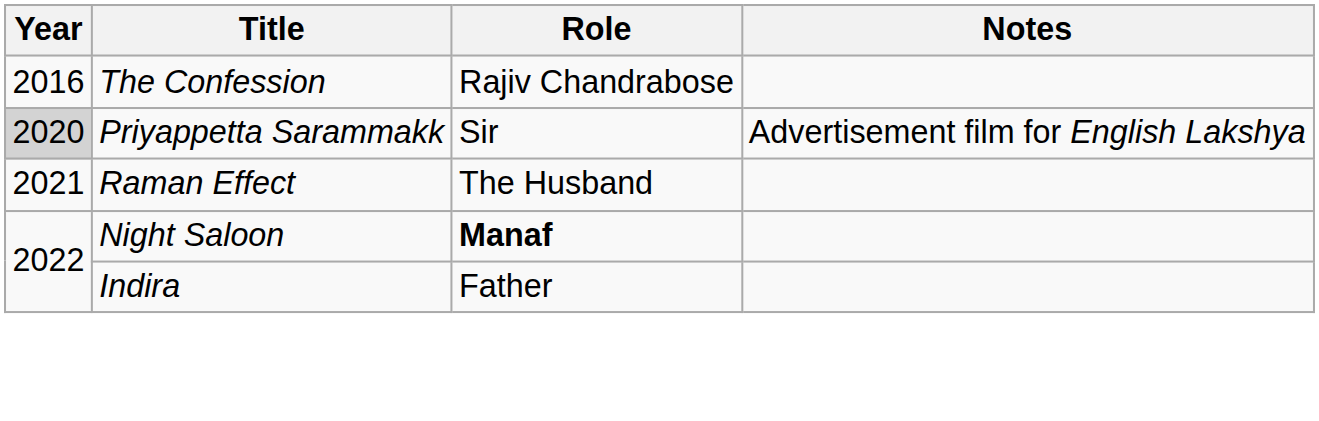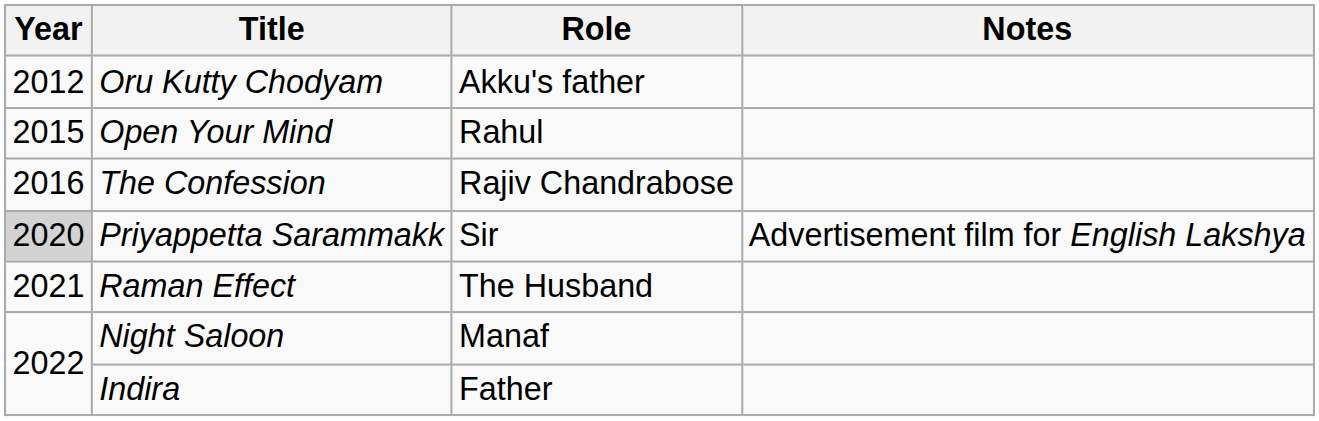+ row: 2012 | Oru Kutty Chodyam | Akku's father
+ row: 2015 | Open Your Mind | Rahul
Night Saloon | Role: bold -> normal
